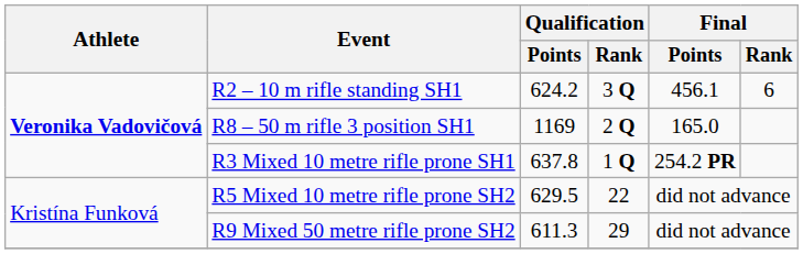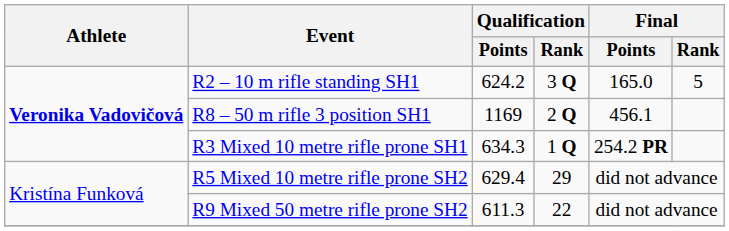R2 – 10 m rifle standing SH1 | Final / Points: 456.1 -> 165.0
R2 – 10 m rifle standing SH1 | Final / Rank: 6 -> 5
R8 – 50 m rifle 3 position SH1 | Final / Points: 165.0 -> 456.1
R3 Mixed 10 metre rifle prone SH1 | Qualification / Points: 637.8 -> 634.3
R5 Mixed 10 metre rifle prone SH2 | Qualification / Points: 629.5 -> 629.4
R5 Mixed 10 metre rifle prone SH2 | Qualification / Rank: 22 -> 29
R9 Mixed 50 metre rifle prone SH2 | Qualification / Rank: 29 -> 22
